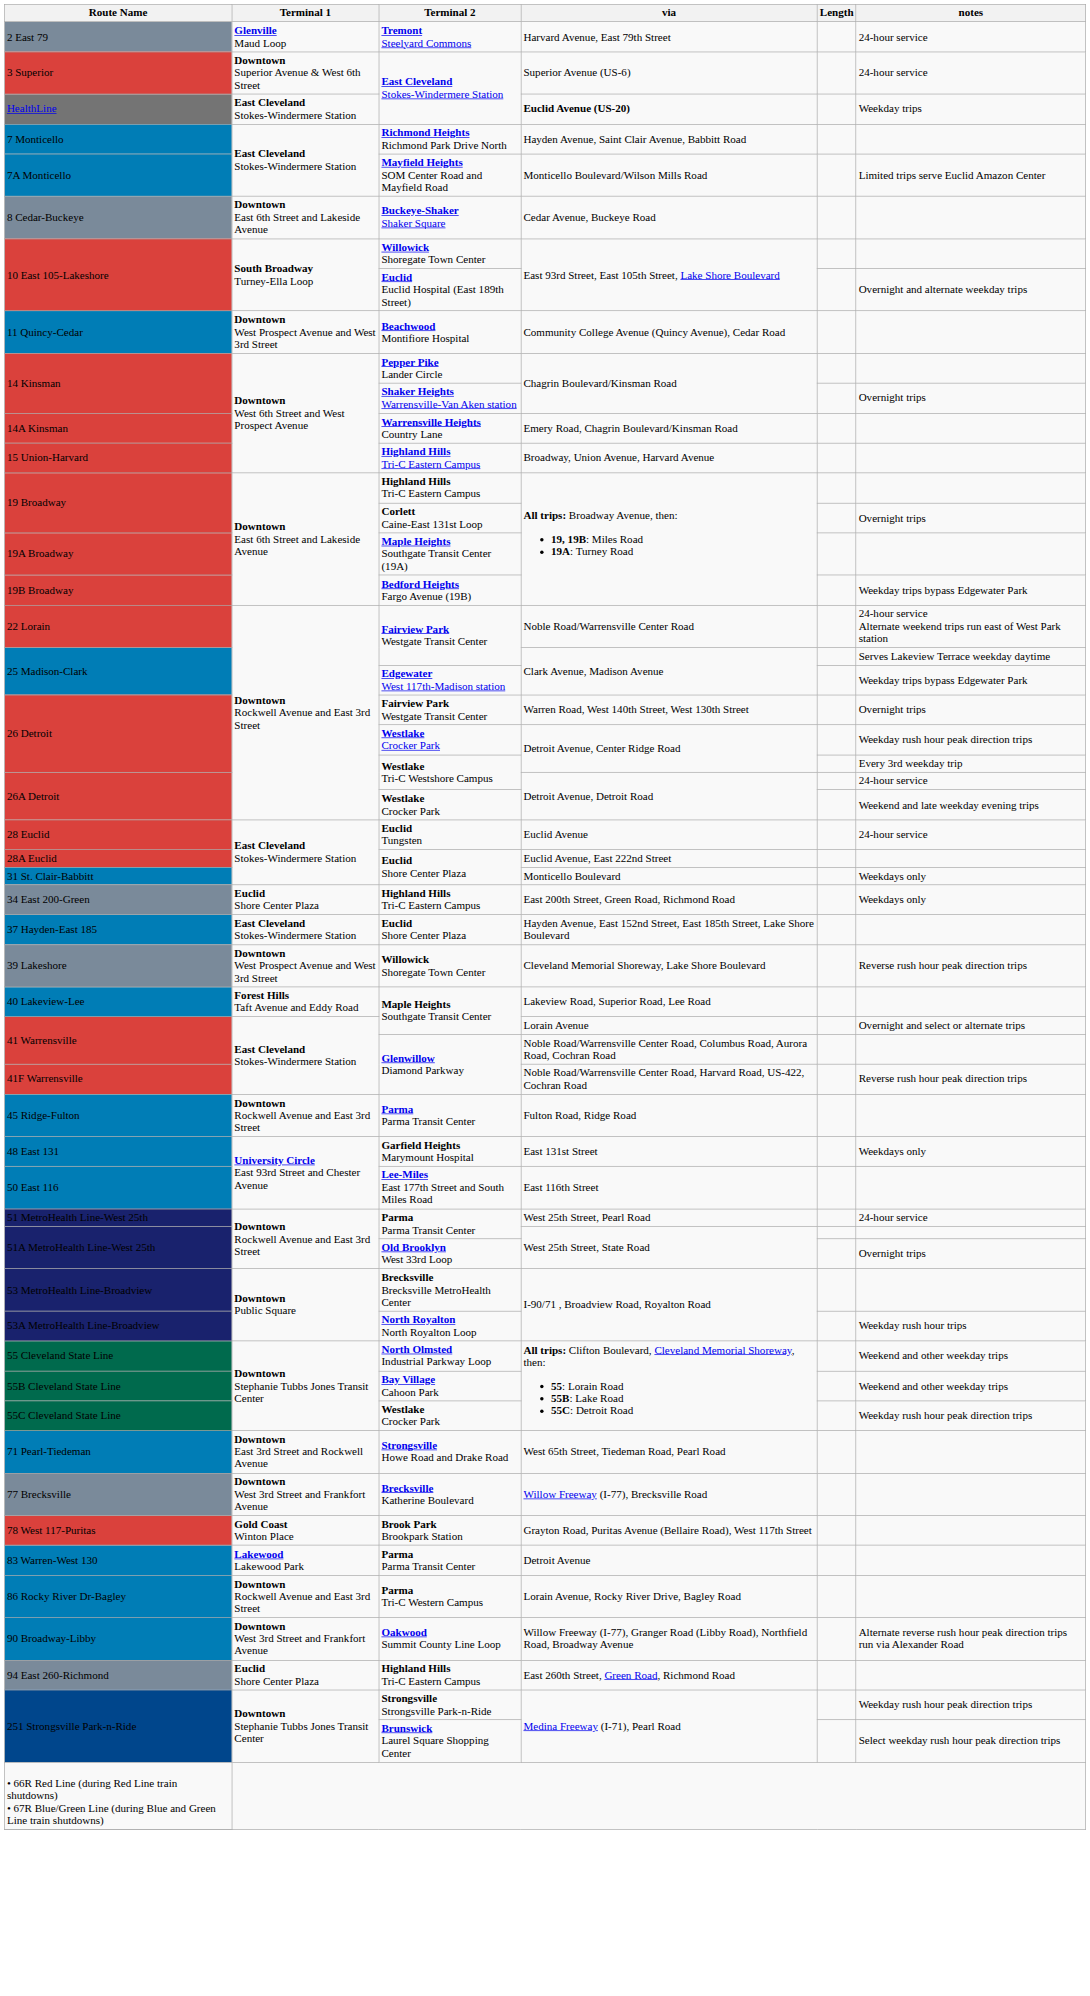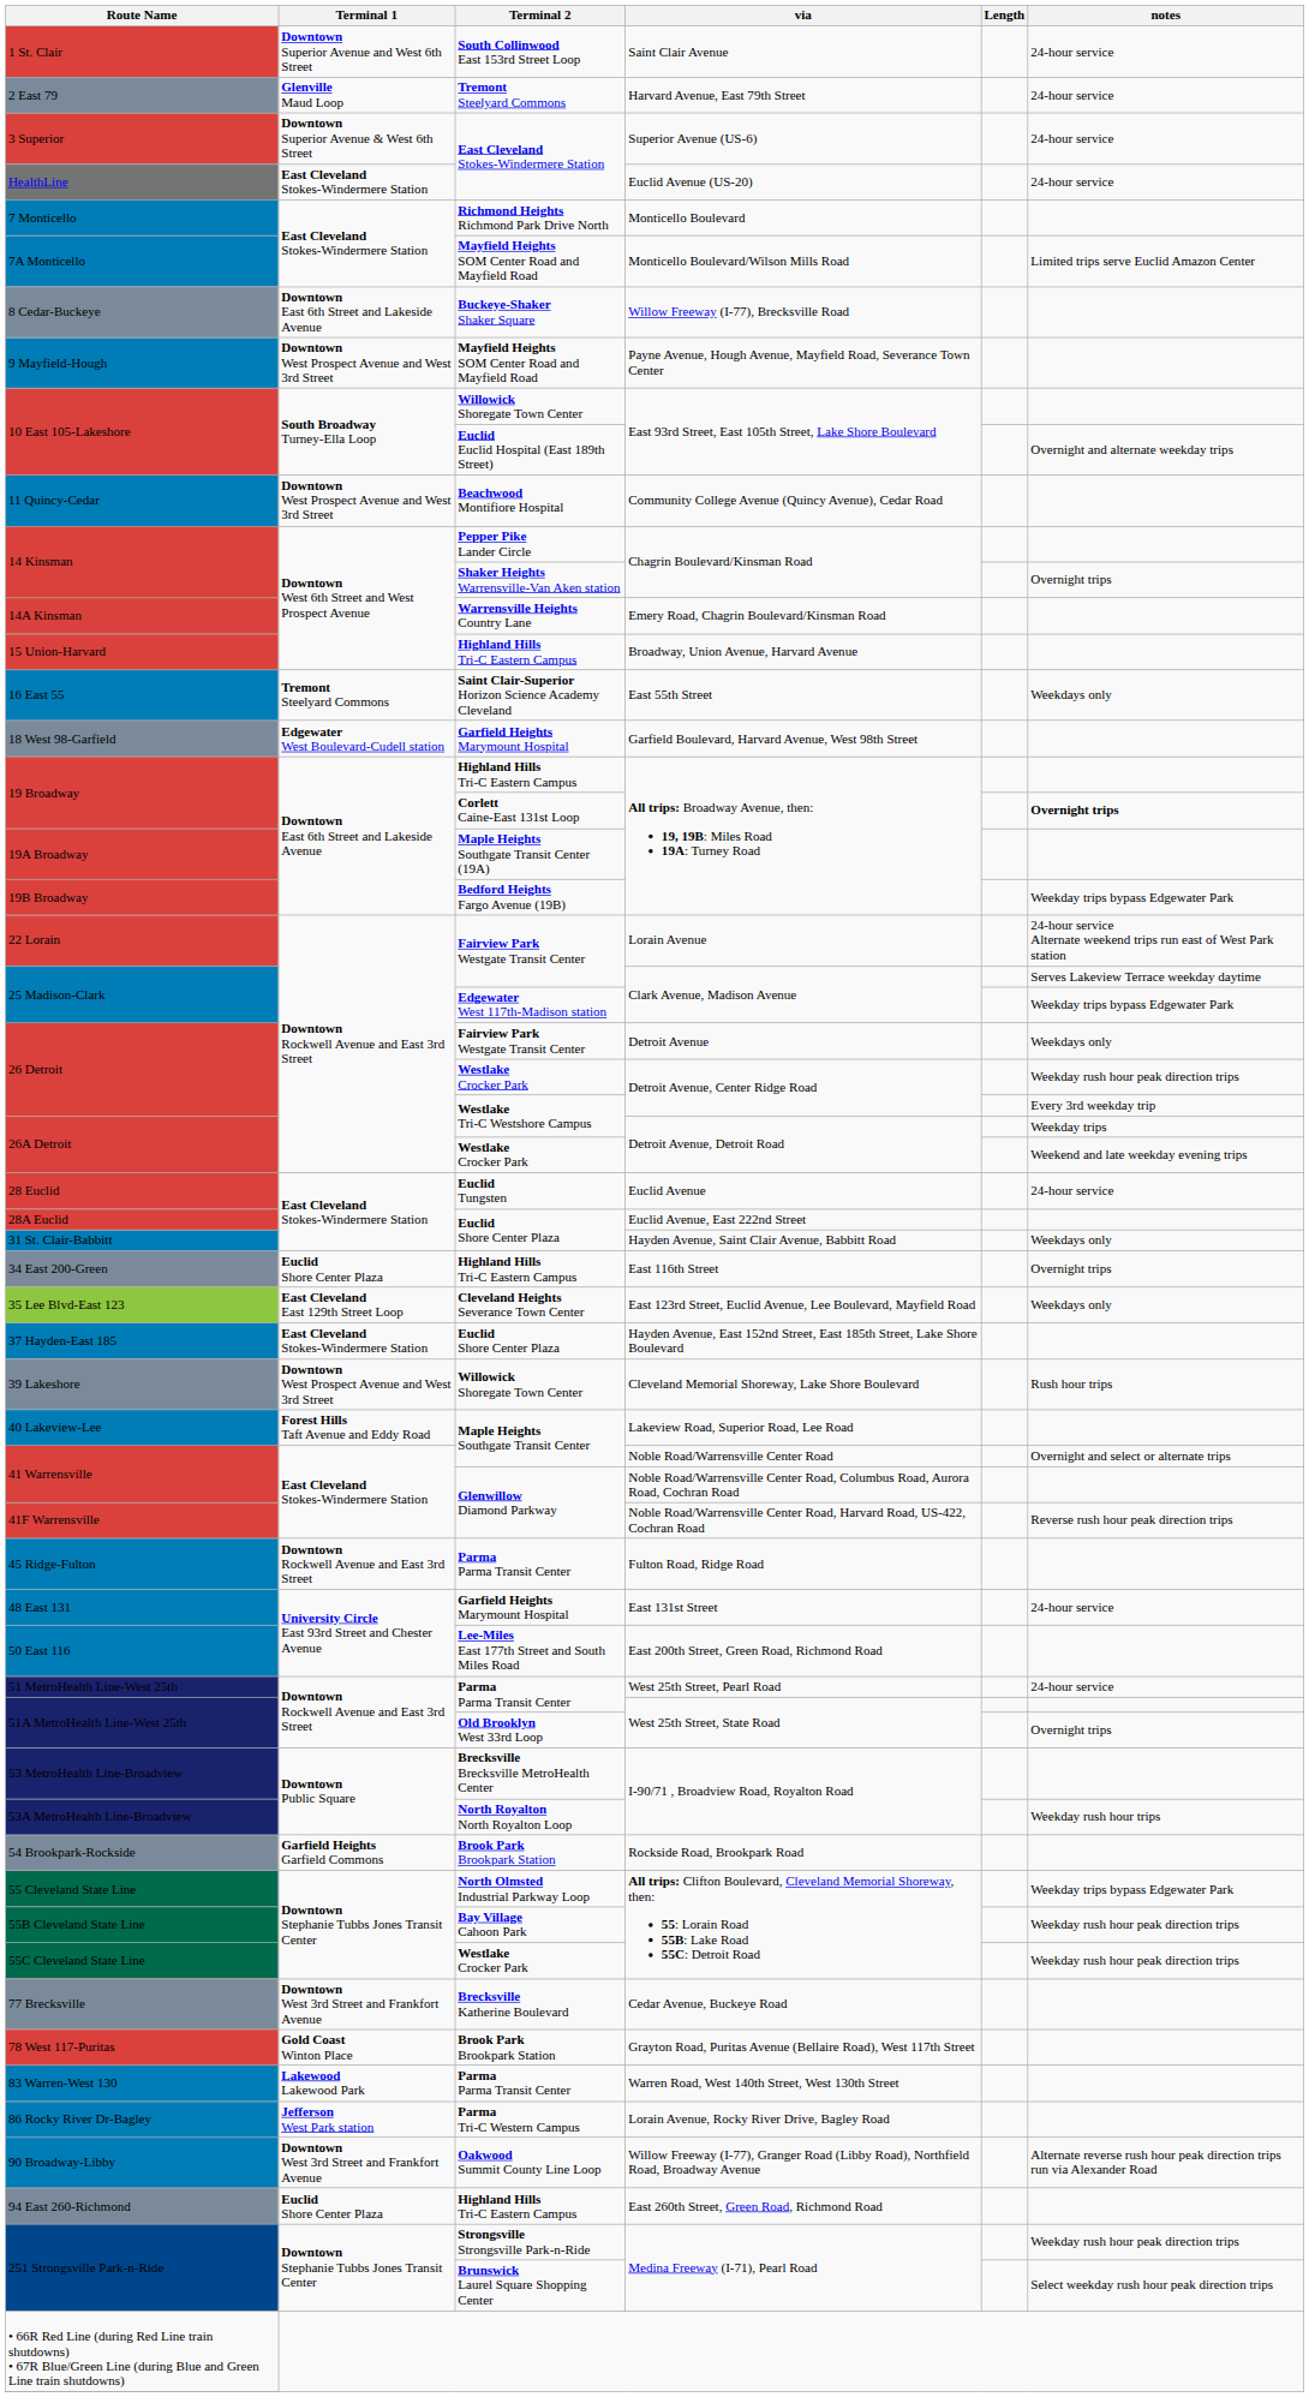+ row: 1 St. Clair | Downtown Superior Avenue and West 6th Street | South Collinwood East 153rd Street Loop | Saint Clair Avenue | 24-hour service
HealthLine | via: bold -> normal
HealthLine | notes: Weekday trips -> 24-hour service
7 Monticello | via: Hayden Avenue, Saint Clair Avenue, Babbitt Road -> Monticello Boulevard
8 Cedar-Buckeye | via: Cedar Avenue, Buckeye Road -> Willow Freeway (I-77), Brecksville Road
+ row: 9 Mayfield-Hough | Downtown West Prospect Avenue and West 3rd Street | Mayfield Heights SOM Center Road and Mayfield Road | Payne Avenue, Hough Avenue, Mayfield Road, Severance Town Center
+ row: 16 East 55 | Tremont Steelyard Commons | Saint Clair-Superior Horizon Science Academy Cleveland | East 55th Street | Weekdays only
+ row: 18 West 98-Garfield | Edgewater West Boulevard-Cudell station | Garfield Heights Marymount Hospital | Garfield Boulevard, Harvard Avenue, West 98th Street
19 Broadway / Corlett Caine-East 131st Loop | notes: normal -> bold
22 Lorain | via: Noble Road/Warrensville Center Road -> Lorain Avenue
26 Detroit / Fairview Park Westgate Transit Center | via: Warren Road, West 140th Street, West 130th Street -> Detroit Avenue
26 Detroit / Fairview Park Westgate Transit Center | notes: Overnight trips -> Weekdays only
26A Detroit / Westlake Tri-C Westshore Campus | notes: 24-hour service -> Weekday trips
31 St. Clair-Babbitt | via: Monticello Boulevard -> Hayden Avenue, Saint Clair Avenue, Babbitt Road
34 East 200-Green | via: East 200th Street, Green Road, Richmond Road -> East 116th Street
34 East 200-Green | notes: Weekdays only -> Overnight trips
+ row: 35 Lee Blvd-East 123 | East Cleveland East 129th Street Loop | Cleveland Heights Severance Town Center | East 123rd Street, Euclid Avenue, Lee Boulevard, Mayfield Road | Weekdays only
39 Lakeshore | notes: Reverse rush hour peak direction trips -> Rush hour trips
41 Warrensville / Maple Heights Southgate Transit Center | via: Lorain Avenue -> Noble Road/Warrensville Center Road
48 East 131 | notes: Weekdays only -> 24-hour service
50 East 116 | via: East 116th Street -> East 200th Street, Green Road, Richmond Road
+ row: 54 Brookpark-Rockside | Garfield Heights Garfield Commons | Brook Park Brookpark Station | Rockside Road, Brookpark Road
55 Cleveland State Line | notes: Weekend and other weekday trips -> Weekday trips bypass Edgewater Park
55B Cleveland State Line | notes: Weekend and other weekday trips -> Weekday rush hour peak direction trips
- row: 71 Pearl-Tiedeman | Downtown East 3rd Street and Rockwell Avenue | Strongsville Howe Road and Drake Road | West 65th Street, Tiedeman Road, Pearl Road
77 Brecksville | via: Willow Freeway (I-77), Brecksville Road -> Cedar Avenue, Buckeye Road
83 Warren-West 130 | via: Detroit Avenue -> Warren Road, West 140th Street, West 130th Street
86 Rocky River Dr-Bagley | Terminal 1: Downtown Rockwell Avenue and East 3rd Street -> Jefferson West Park station
